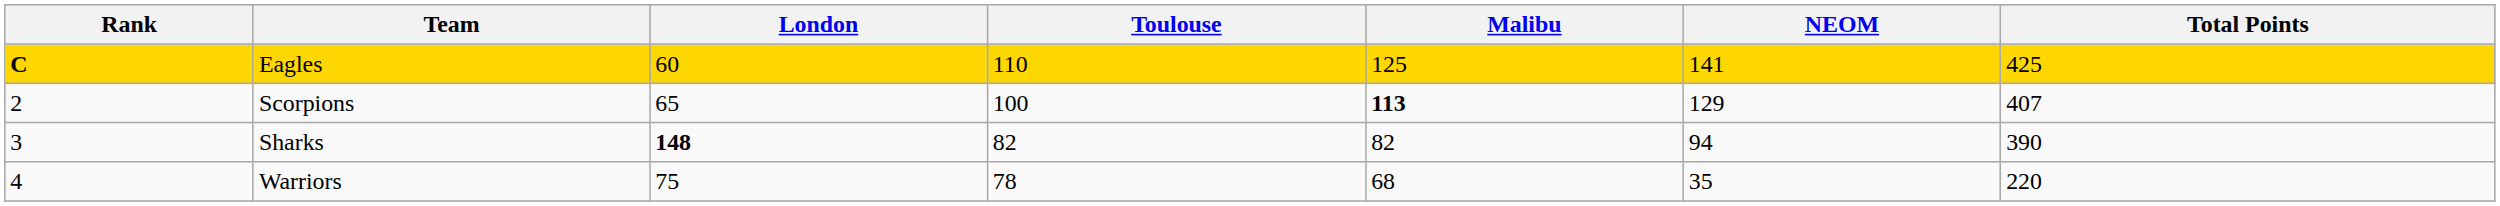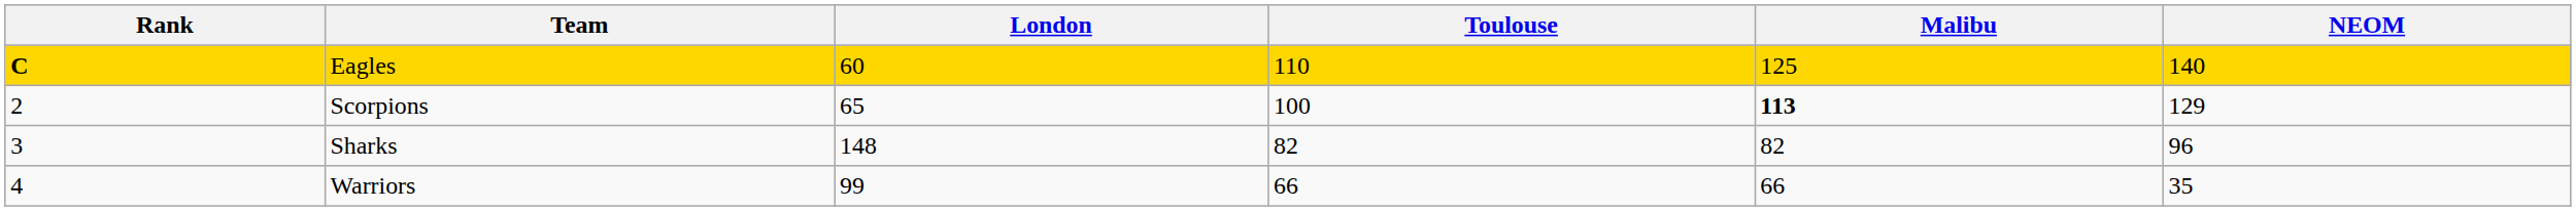- column: Total Points | 425 | 407 | 390 | 220
Eagles | NEOM: 141 -> 140
Sharks | London: bold -> normal
Sharks | NEOM: 94 -> 96
Warriors | London: 75 -> 99
Warriors | Toulouse: 78 -> 66
Warriors | Malibu: 68 -> 66
